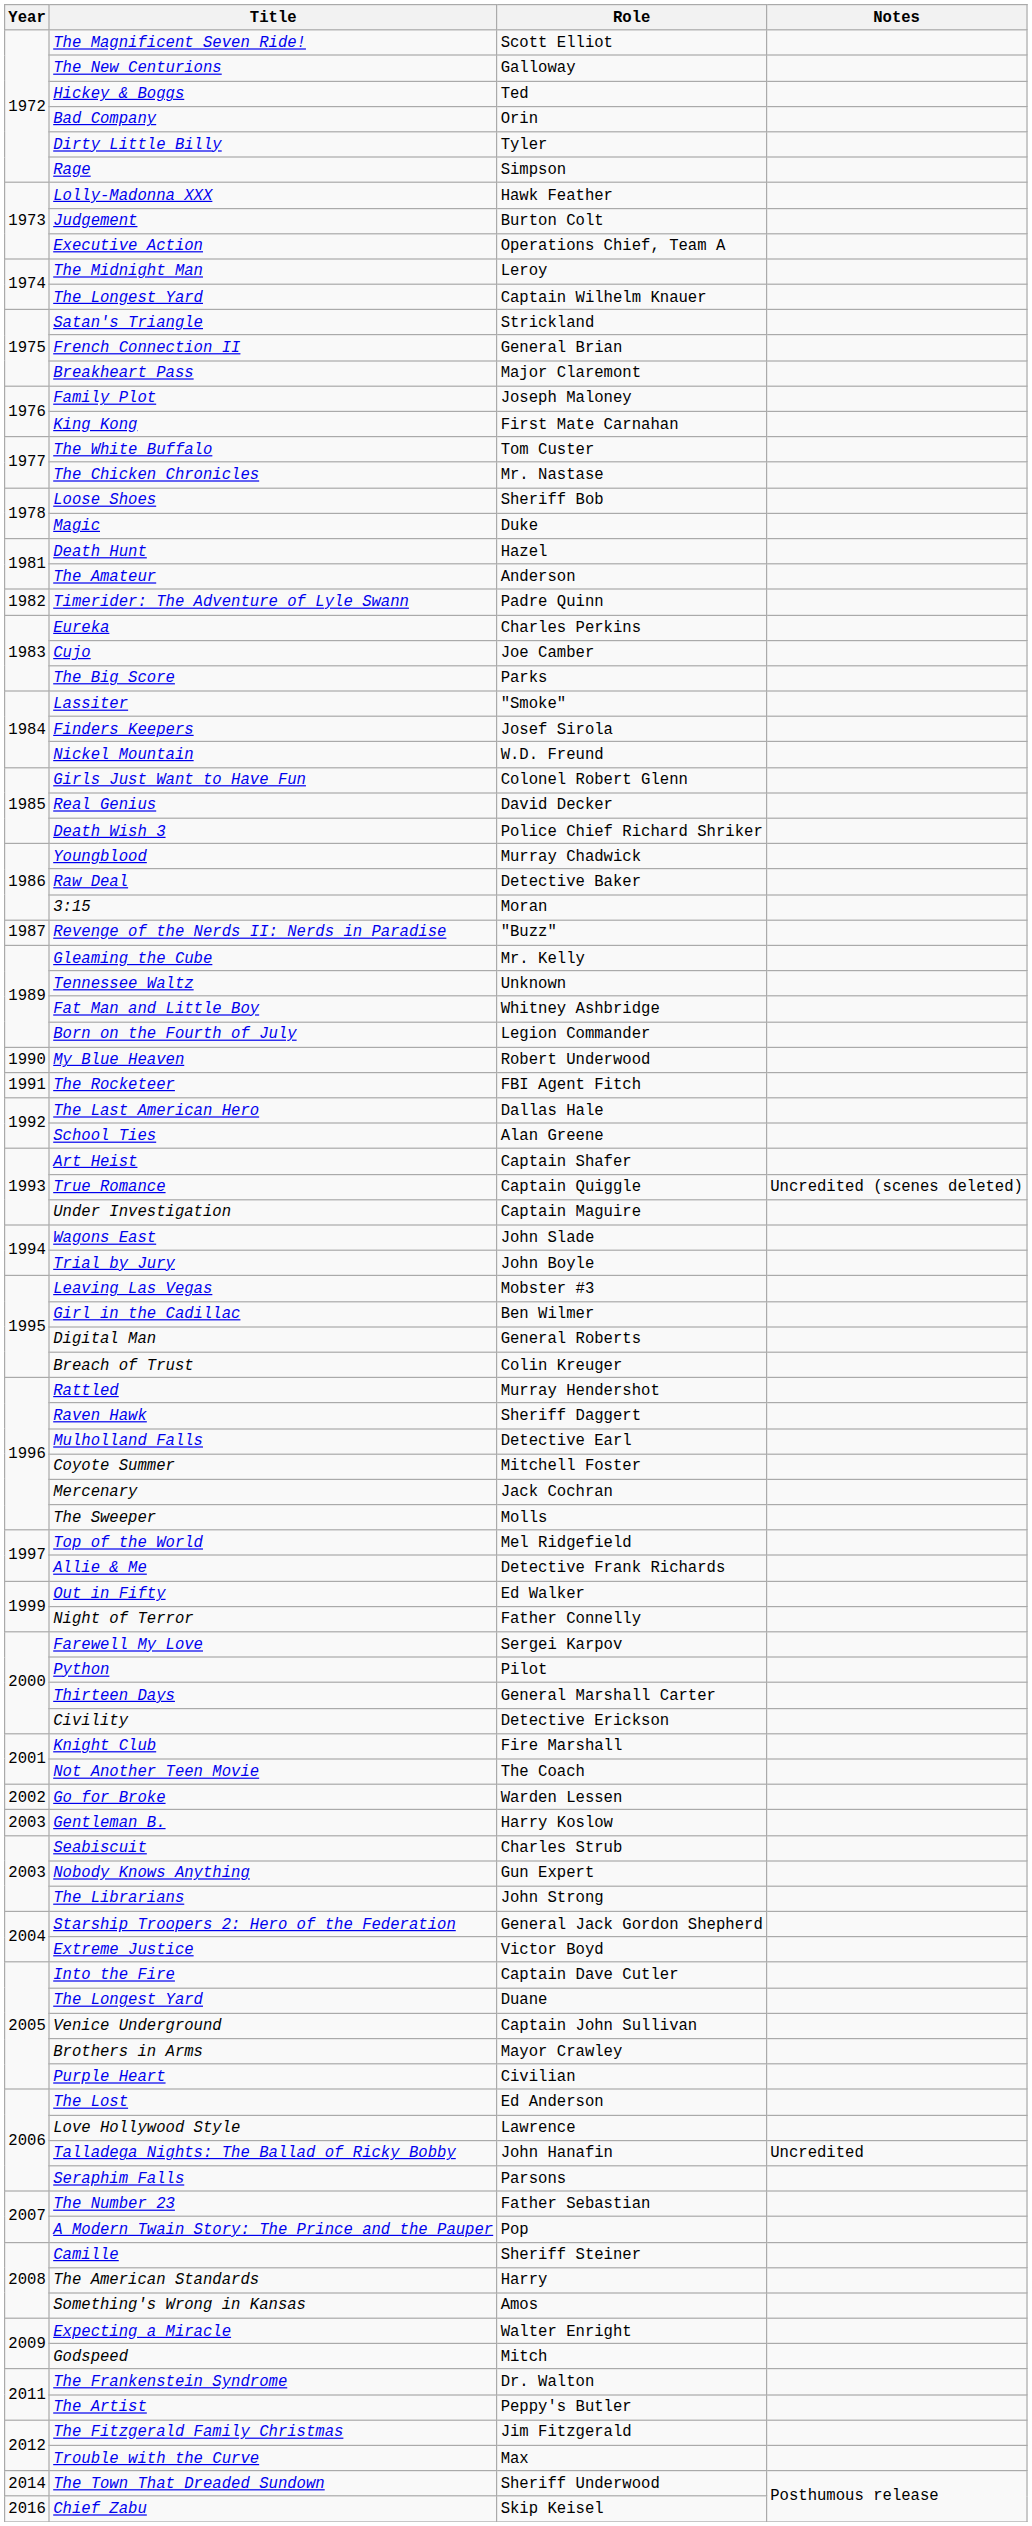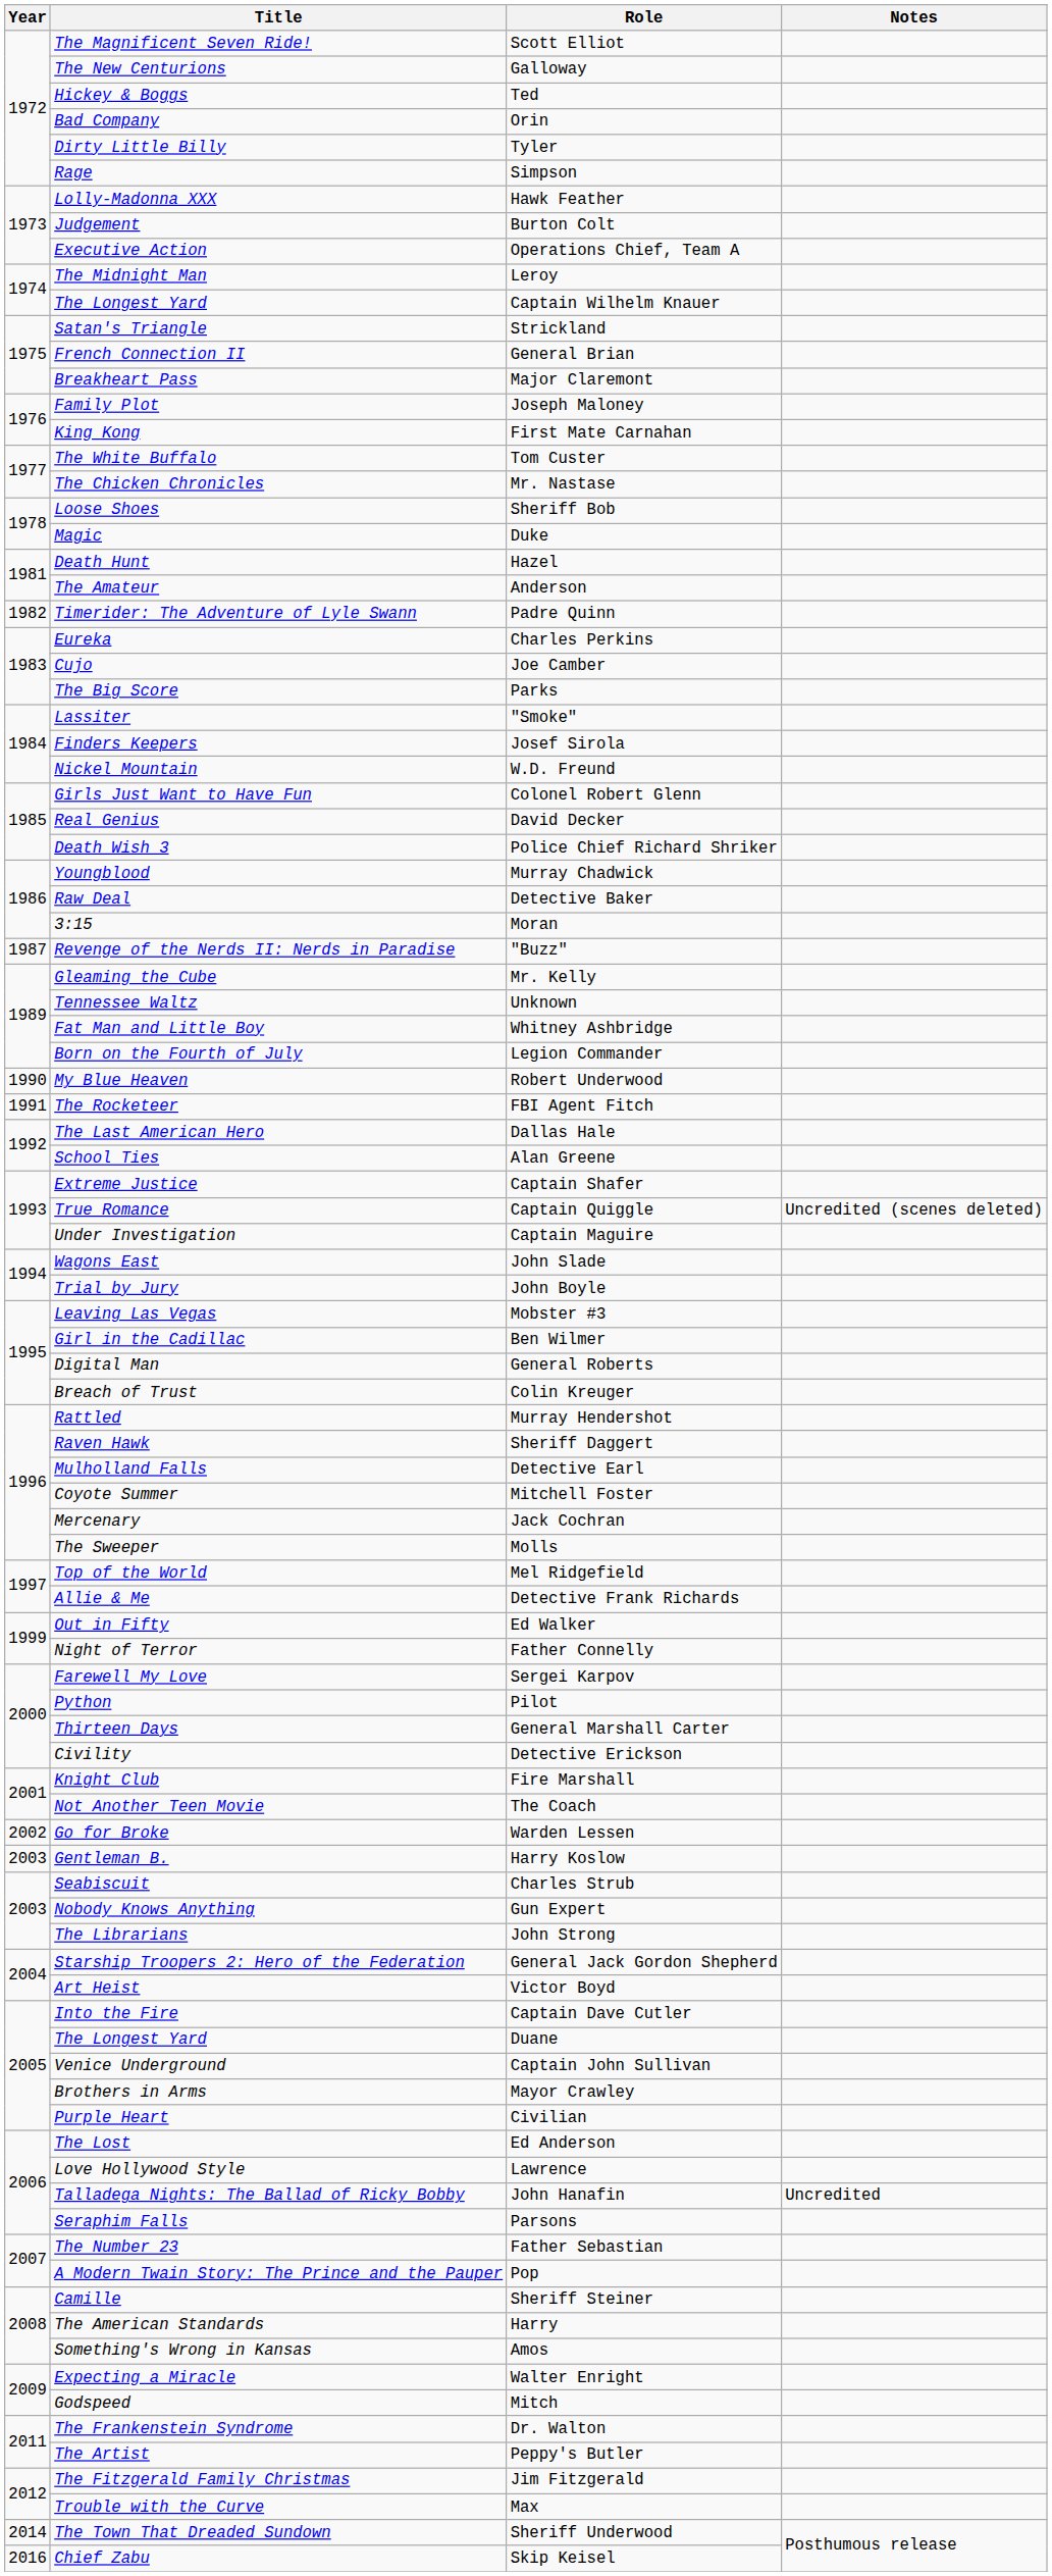Captain Shafer | Title: Art Heist -> Extreme Justice
Victor Boyd | Title: Extreme Justice -> Art Heist
